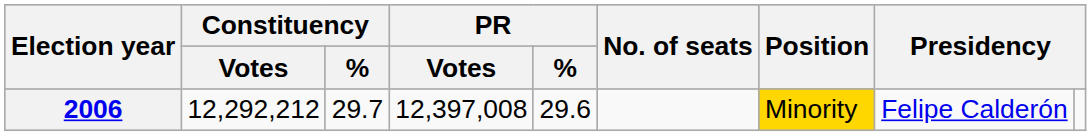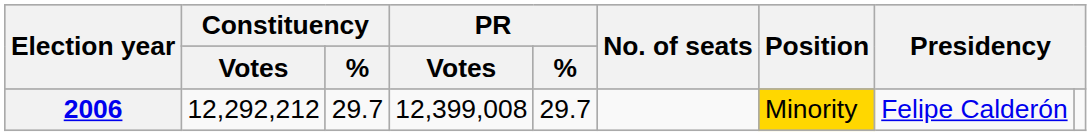2006 | PR / Votes: 12,397,008 -> 12,399,008
2006 | PR / %: 29.6 -> 29.7
